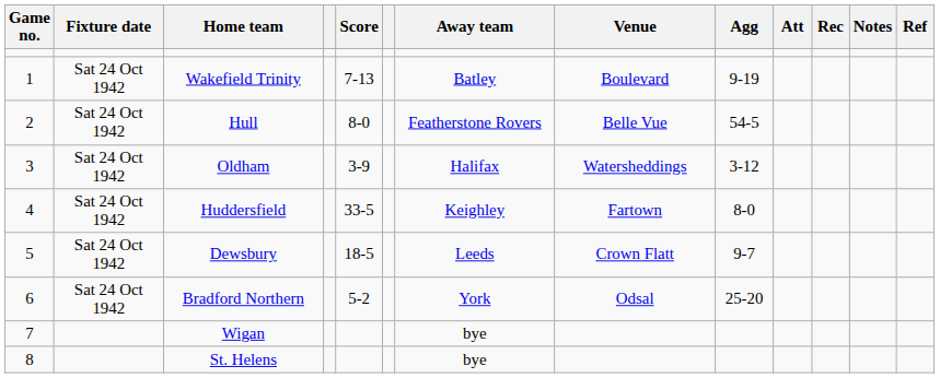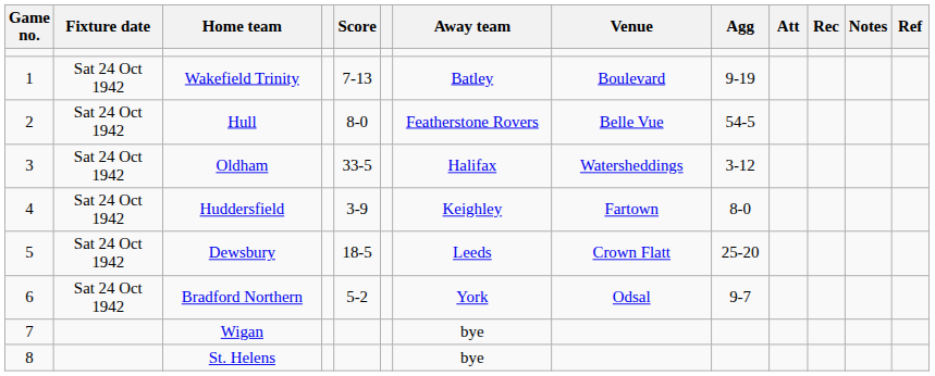Oldham | Score: 3-9 -> 33-5
Huddersfield | Score: 33-5 -> 3-9
Dewsbury | Agg: 9-7 -> 25-20
Bradford Northern | Agg: 25-20 -> 9-7
